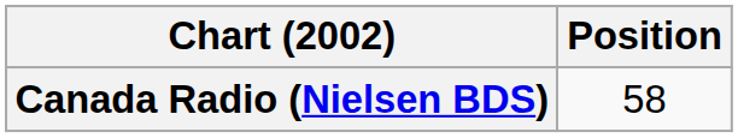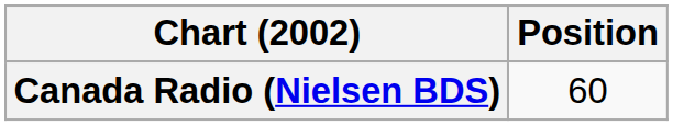Canada Radio (Nielsen BDS) | Position: 58 -> 60
